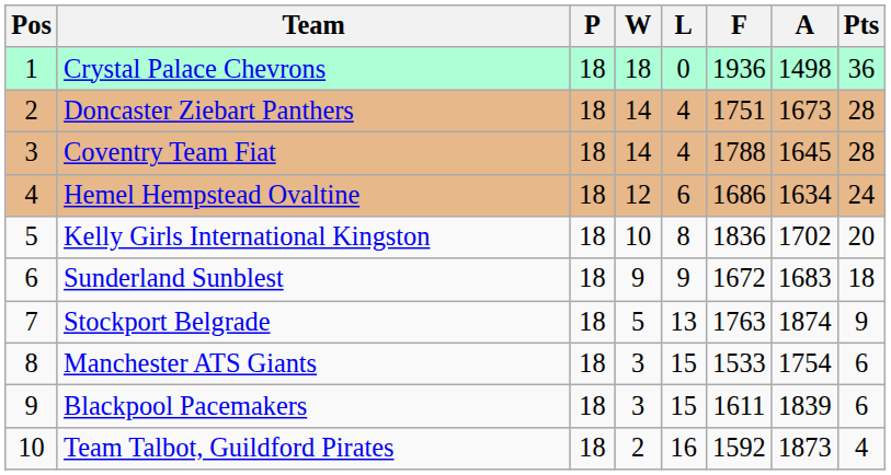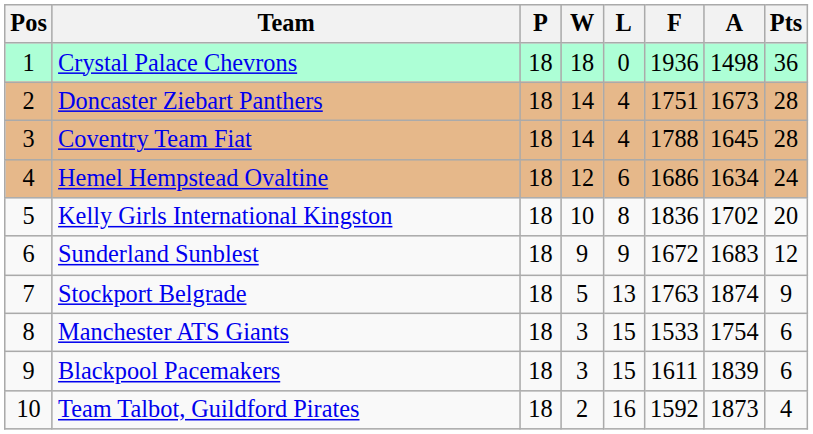Sunderland Sunblest | Pts: 18 -> 12
